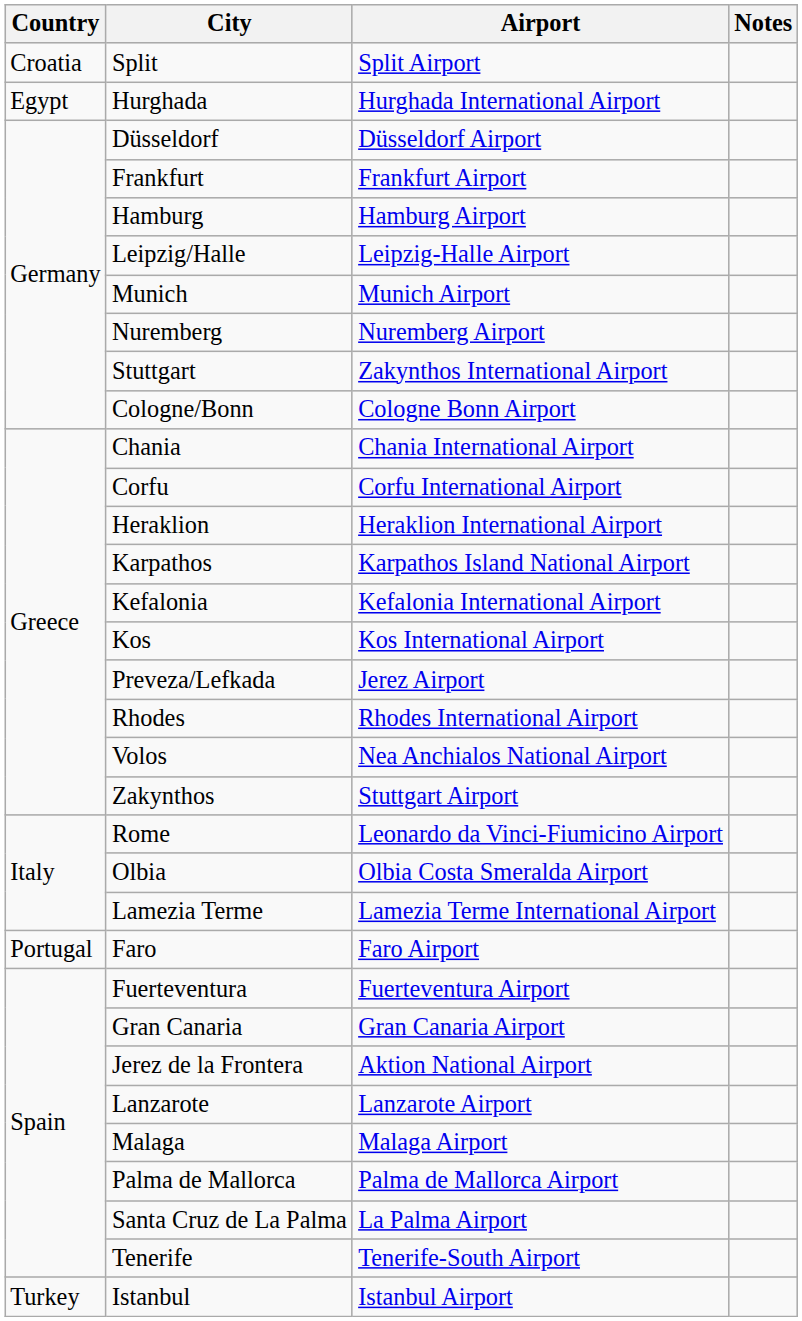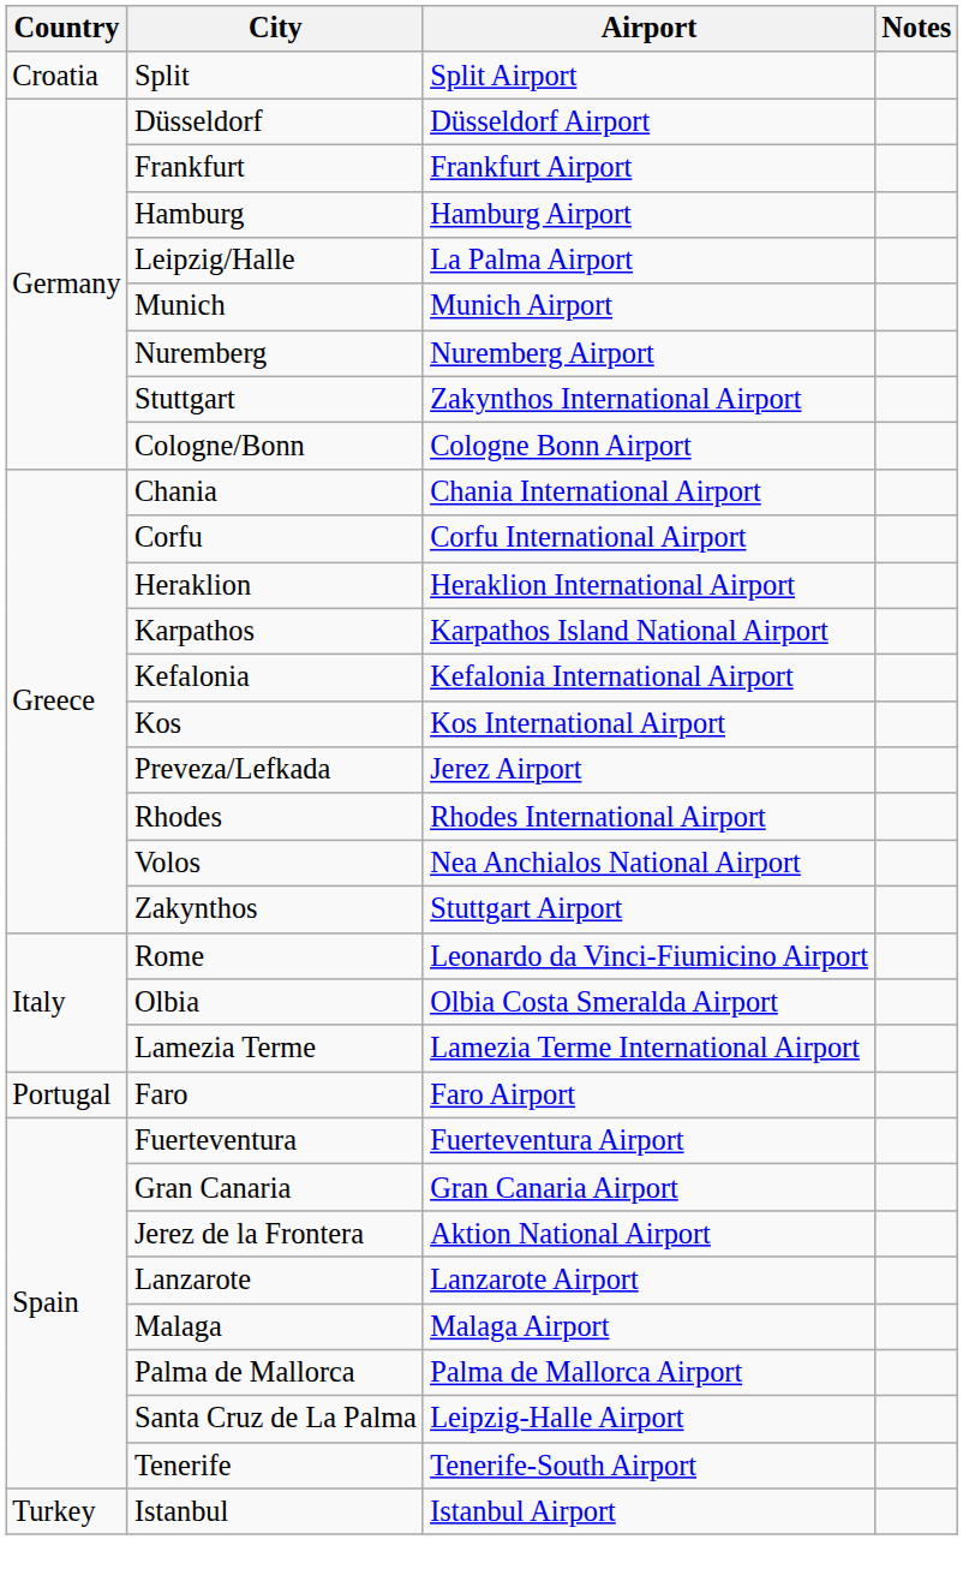- row: Egypt | Hurghada | Hurghada International Airport
Leipzig/Halle | Airport: Leipzig-Halle Airport -> La Palma Airport
Santa Cruz de La Palma | Airport: La Palma Airport -> Leipzig-Halle Airport
